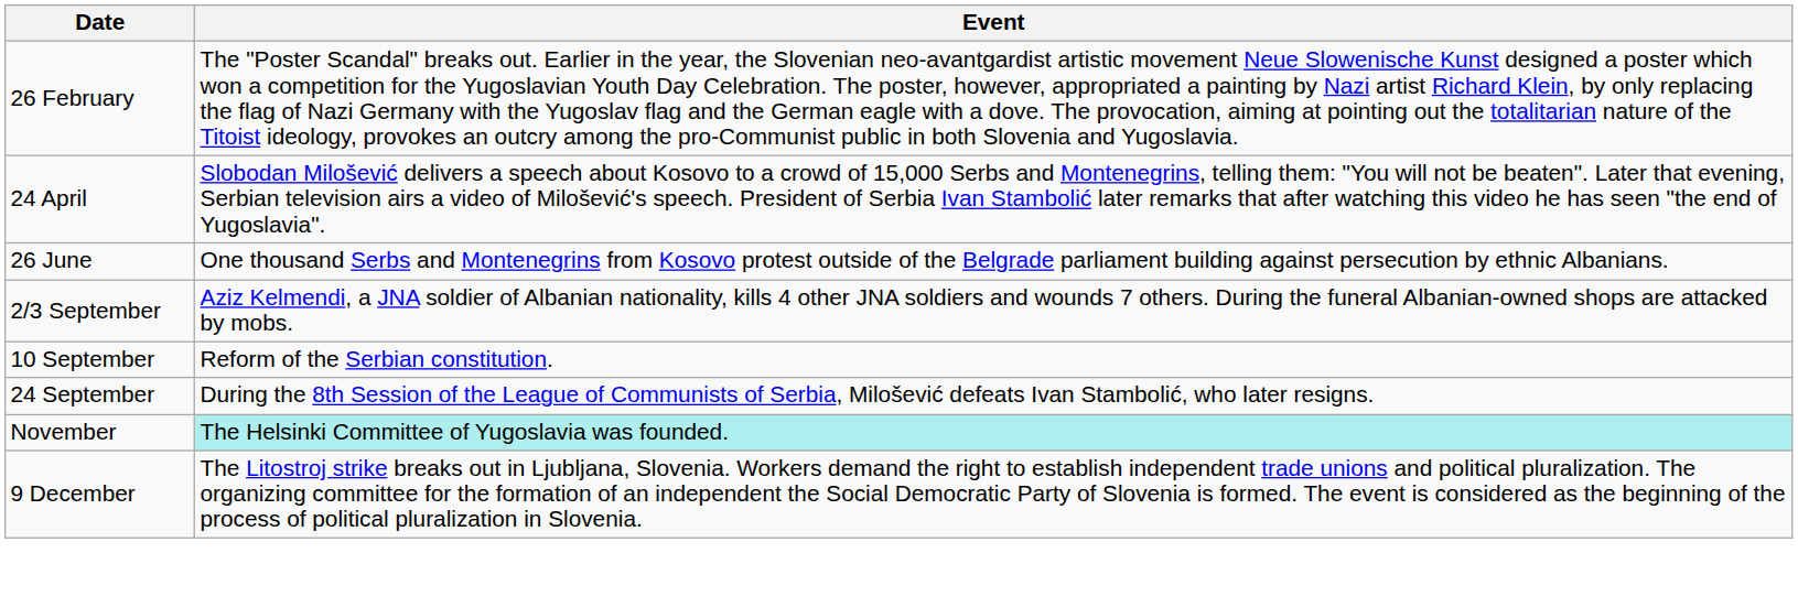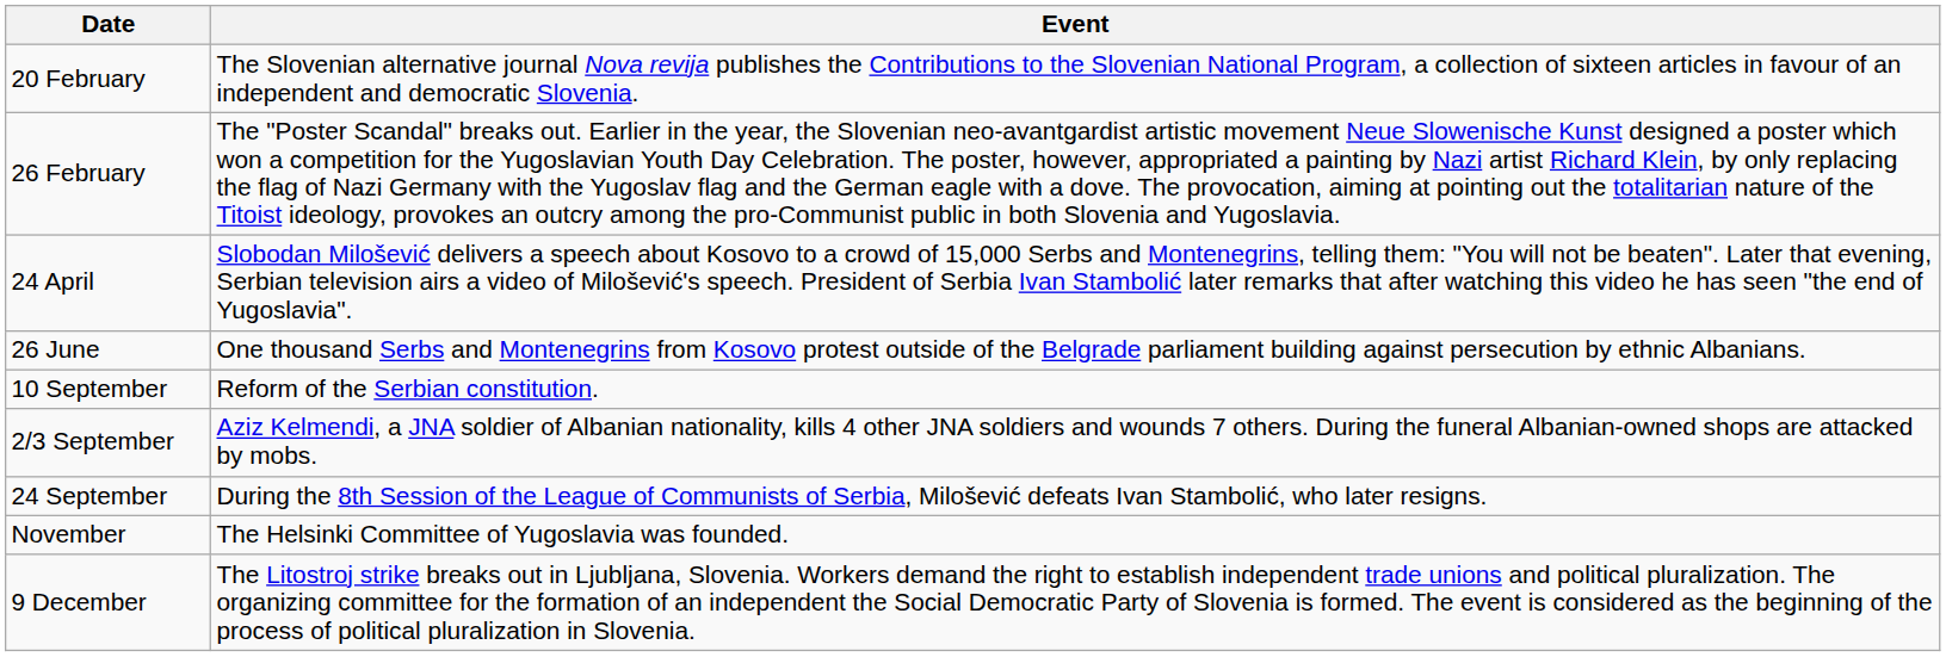+ row: 20 February | The Slovenian alternative journal Nova revija publishes the Contributions to the Slovenian National Program, a collection of sixteen articles in favour of an independent and democratic Slovenia.
rows swapped: 2/3 September <-> 10 September
November | Event: paleturquoise background -> no background
